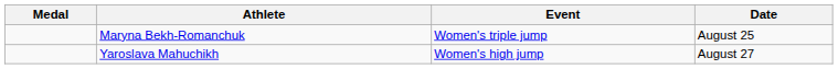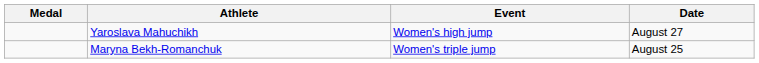rows swapped: Yaroslava Mahuchikh <-> Maryna Bekh-Romanchuk
